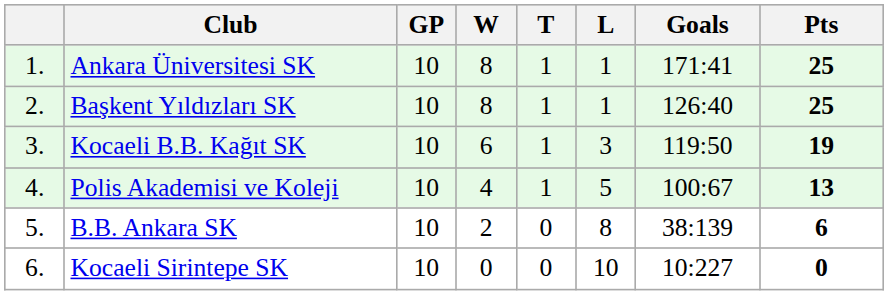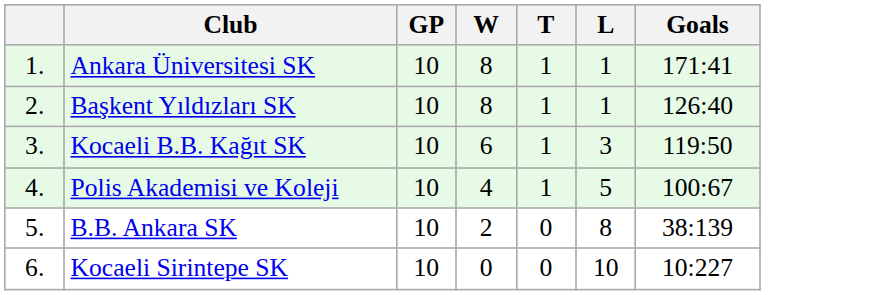- column: Pts | 25 | 25 | 19 | 13 | 6 | 0
